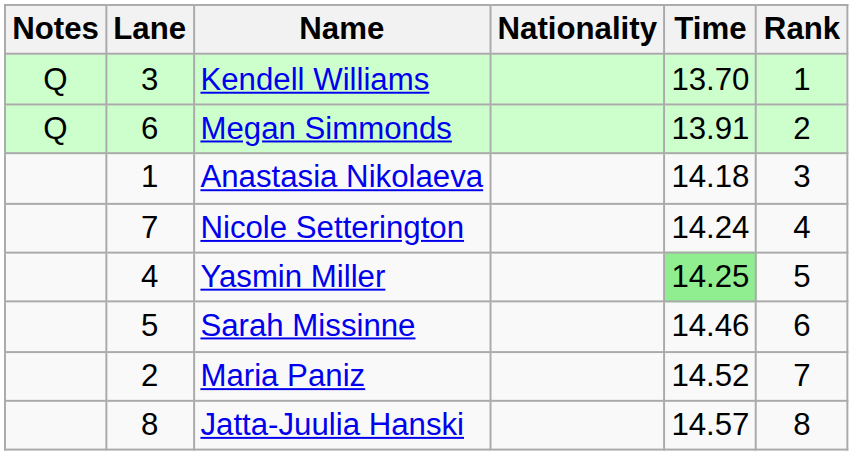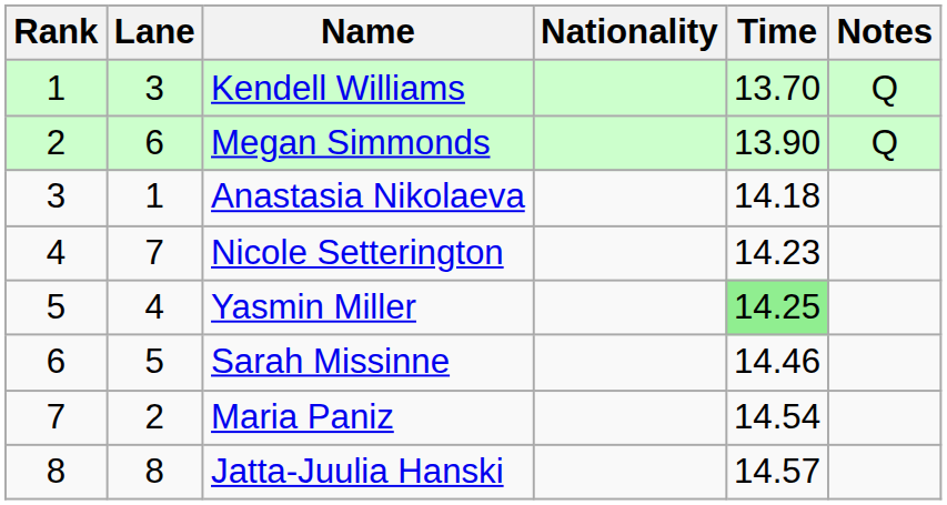columns swapped: Rank <-> Notes
Megan Simmonds | Time: 13.91 -> 13.90
Nicole Setterington | Time: 14.24 -> 14.23
Maria Paniz | Time: 14.52 -> 14.54
